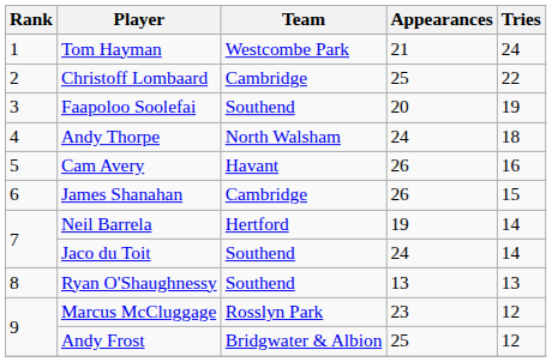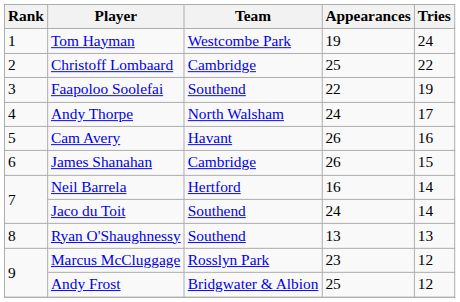Tom Hayman | Appearances: 21 -> 19
Faapoloo Soolefai | Appearances: 20 -> 22
Andy Thorpe | Tries: 18 -> 17
Neil Barrela | Appearances: 19 -> 16
